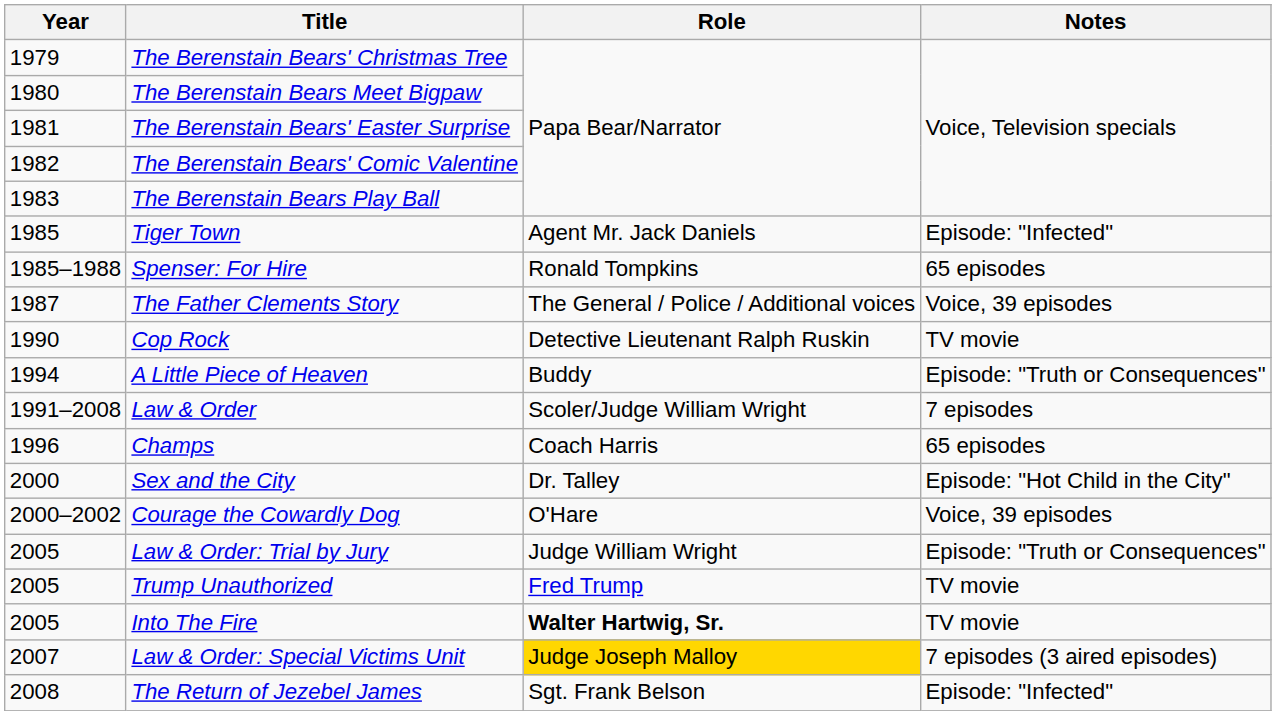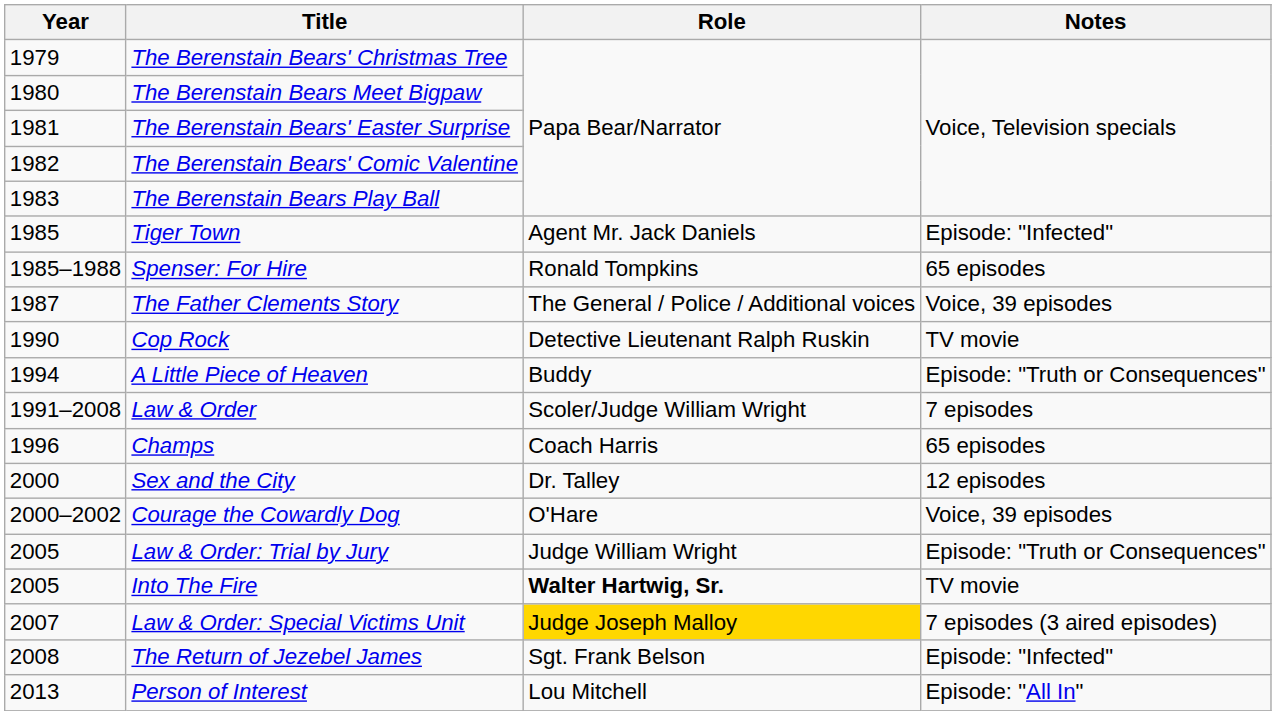Sex and the City | Notes: Episode: "Hot Child in the City" -> 12 episodes
- row: 2005 | Trump Unauthorized | Fred Trump | TV movie
+ row: 2013 | Person of Interest | Lou Mitchell | Episode: "All In"
